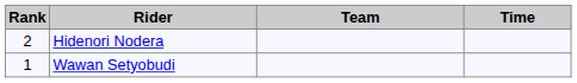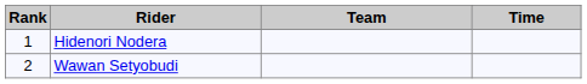Hidenori Nodera | Rank: 2 -> 1
Wawan Setyobudi | Rank: 1 -> 2
